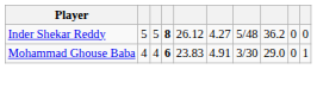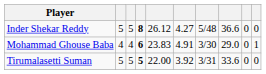Inder Shekar Reddy | column 8: 36.2 -> 36.6
+ row: Tirumalasetti Suman | 5 | 5 | 5 | 22.00 | 3.92 | 3/31 | 33.6 | 0 | 0
